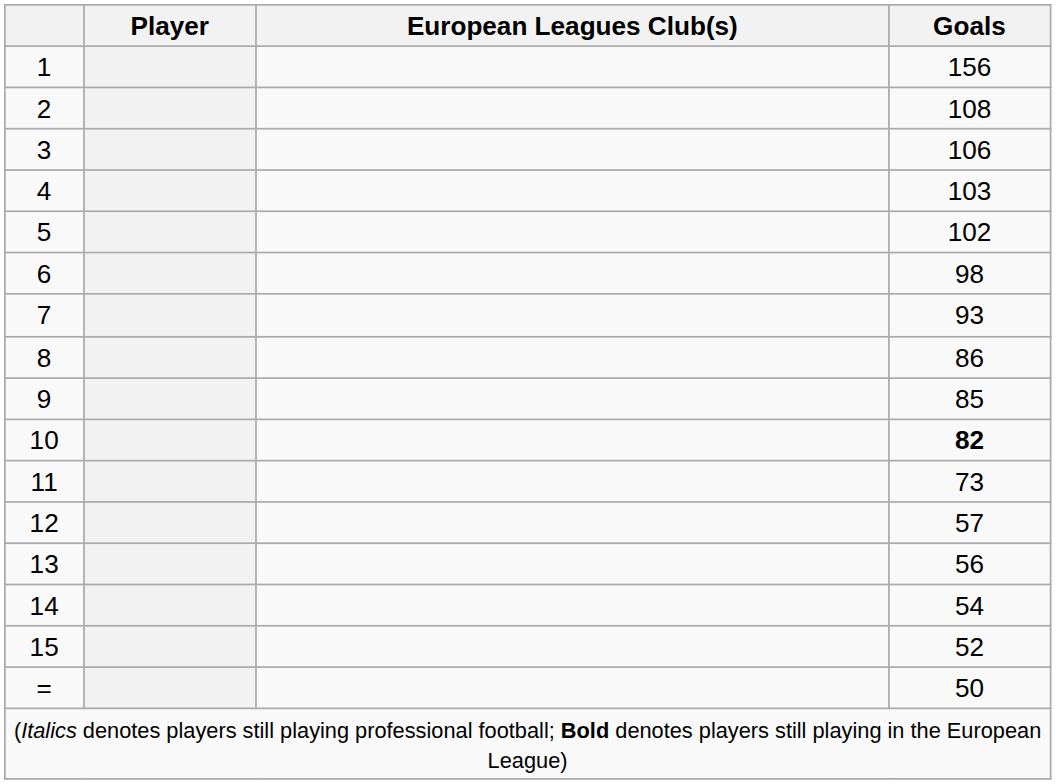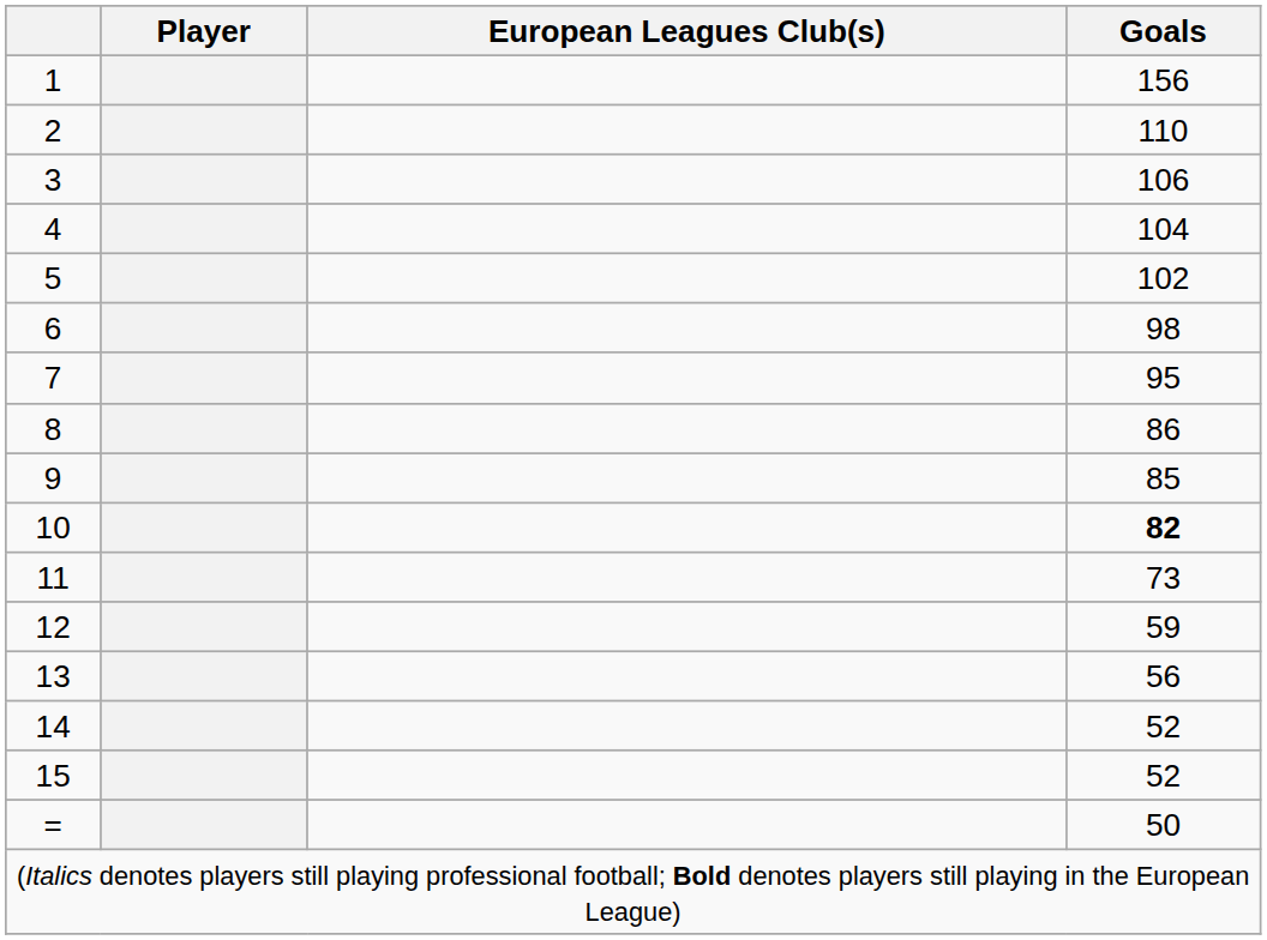2 | Goals: 108 -> 110
4 | Goals: 103 -> 104
7 | Goals: 93 -> 95
12 | Goals: 57 -> 59
14 | Goals: 54 -> 52
